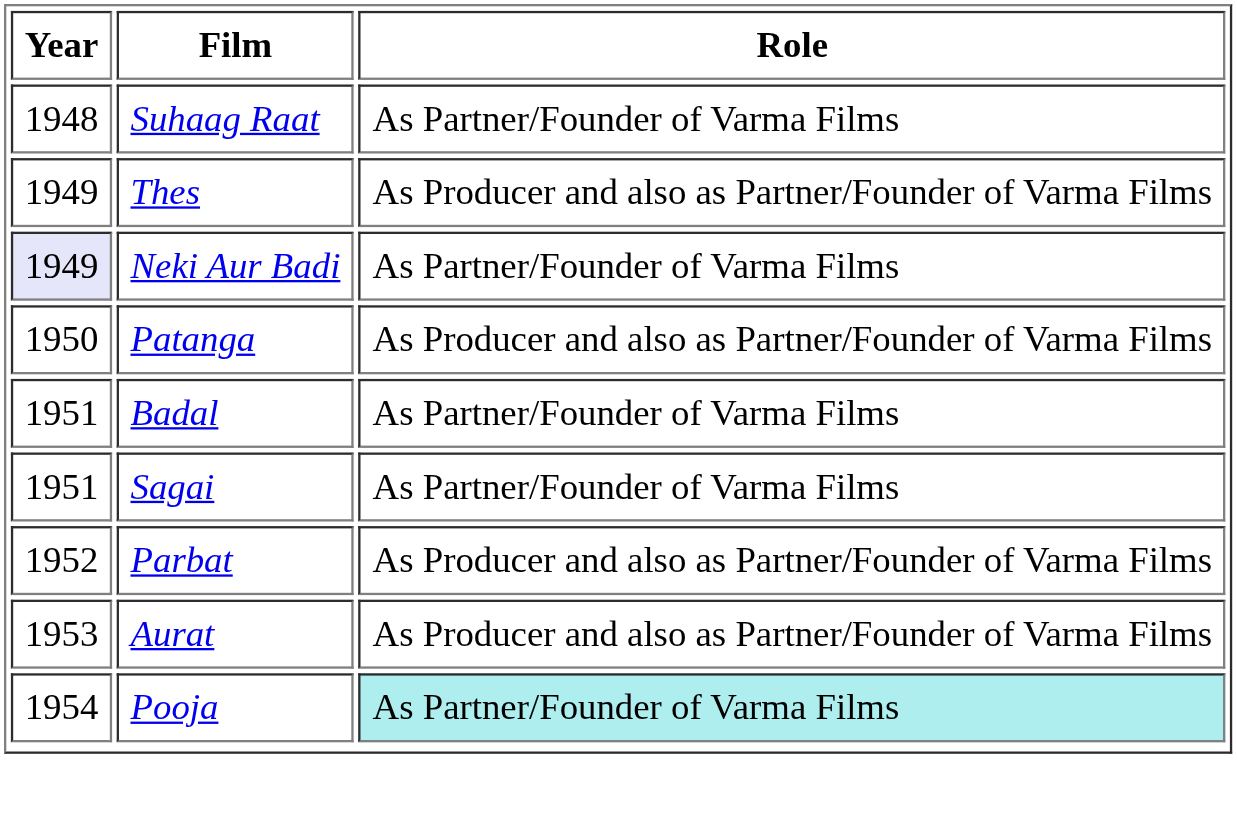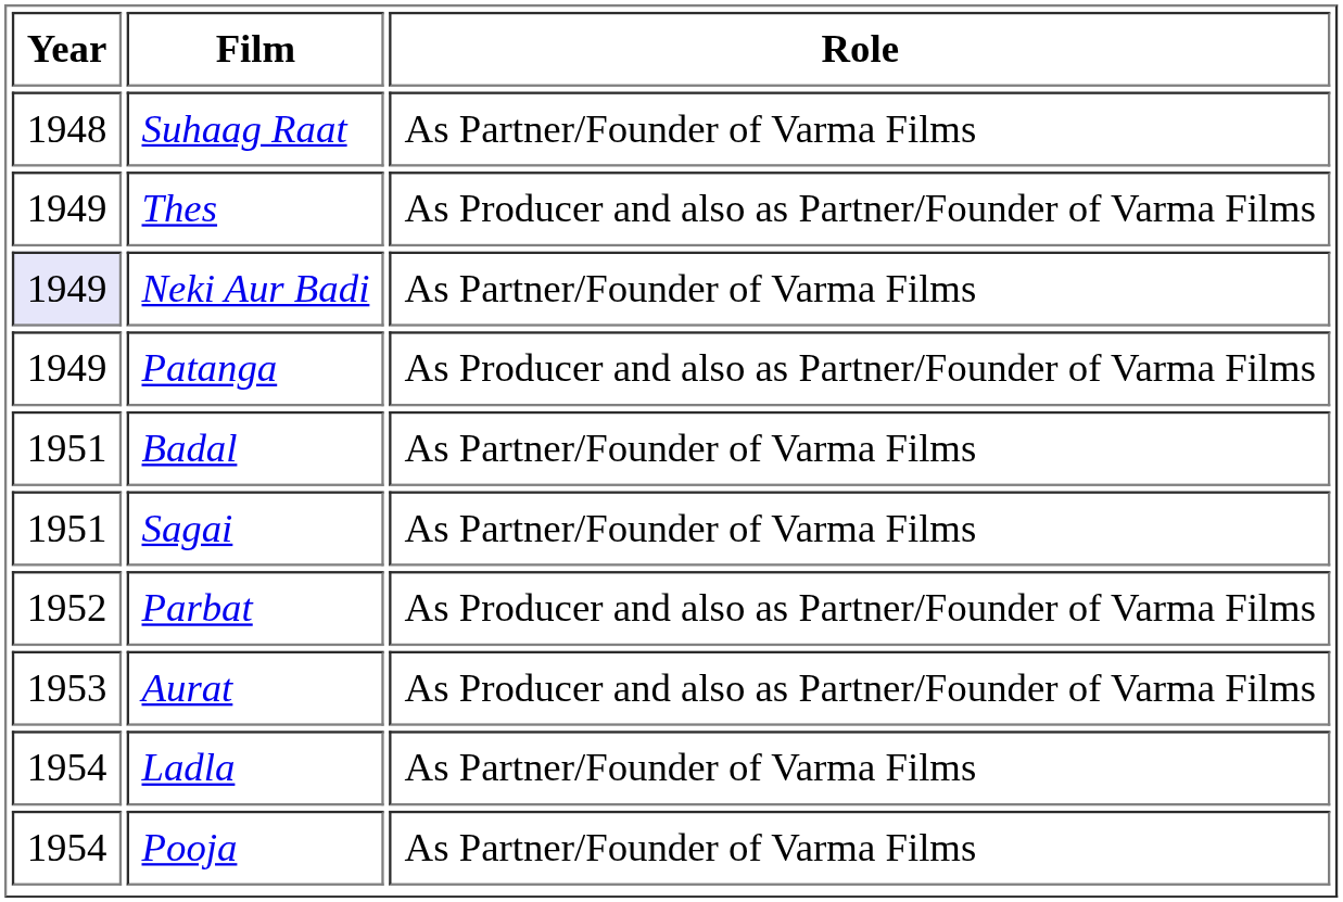Patanga | Year: 1950 -> 1949
+ row: 1954 | Ladla | As Partner/Founder of Varma Films
Pooja | Role: paleturquoise background -> no background
